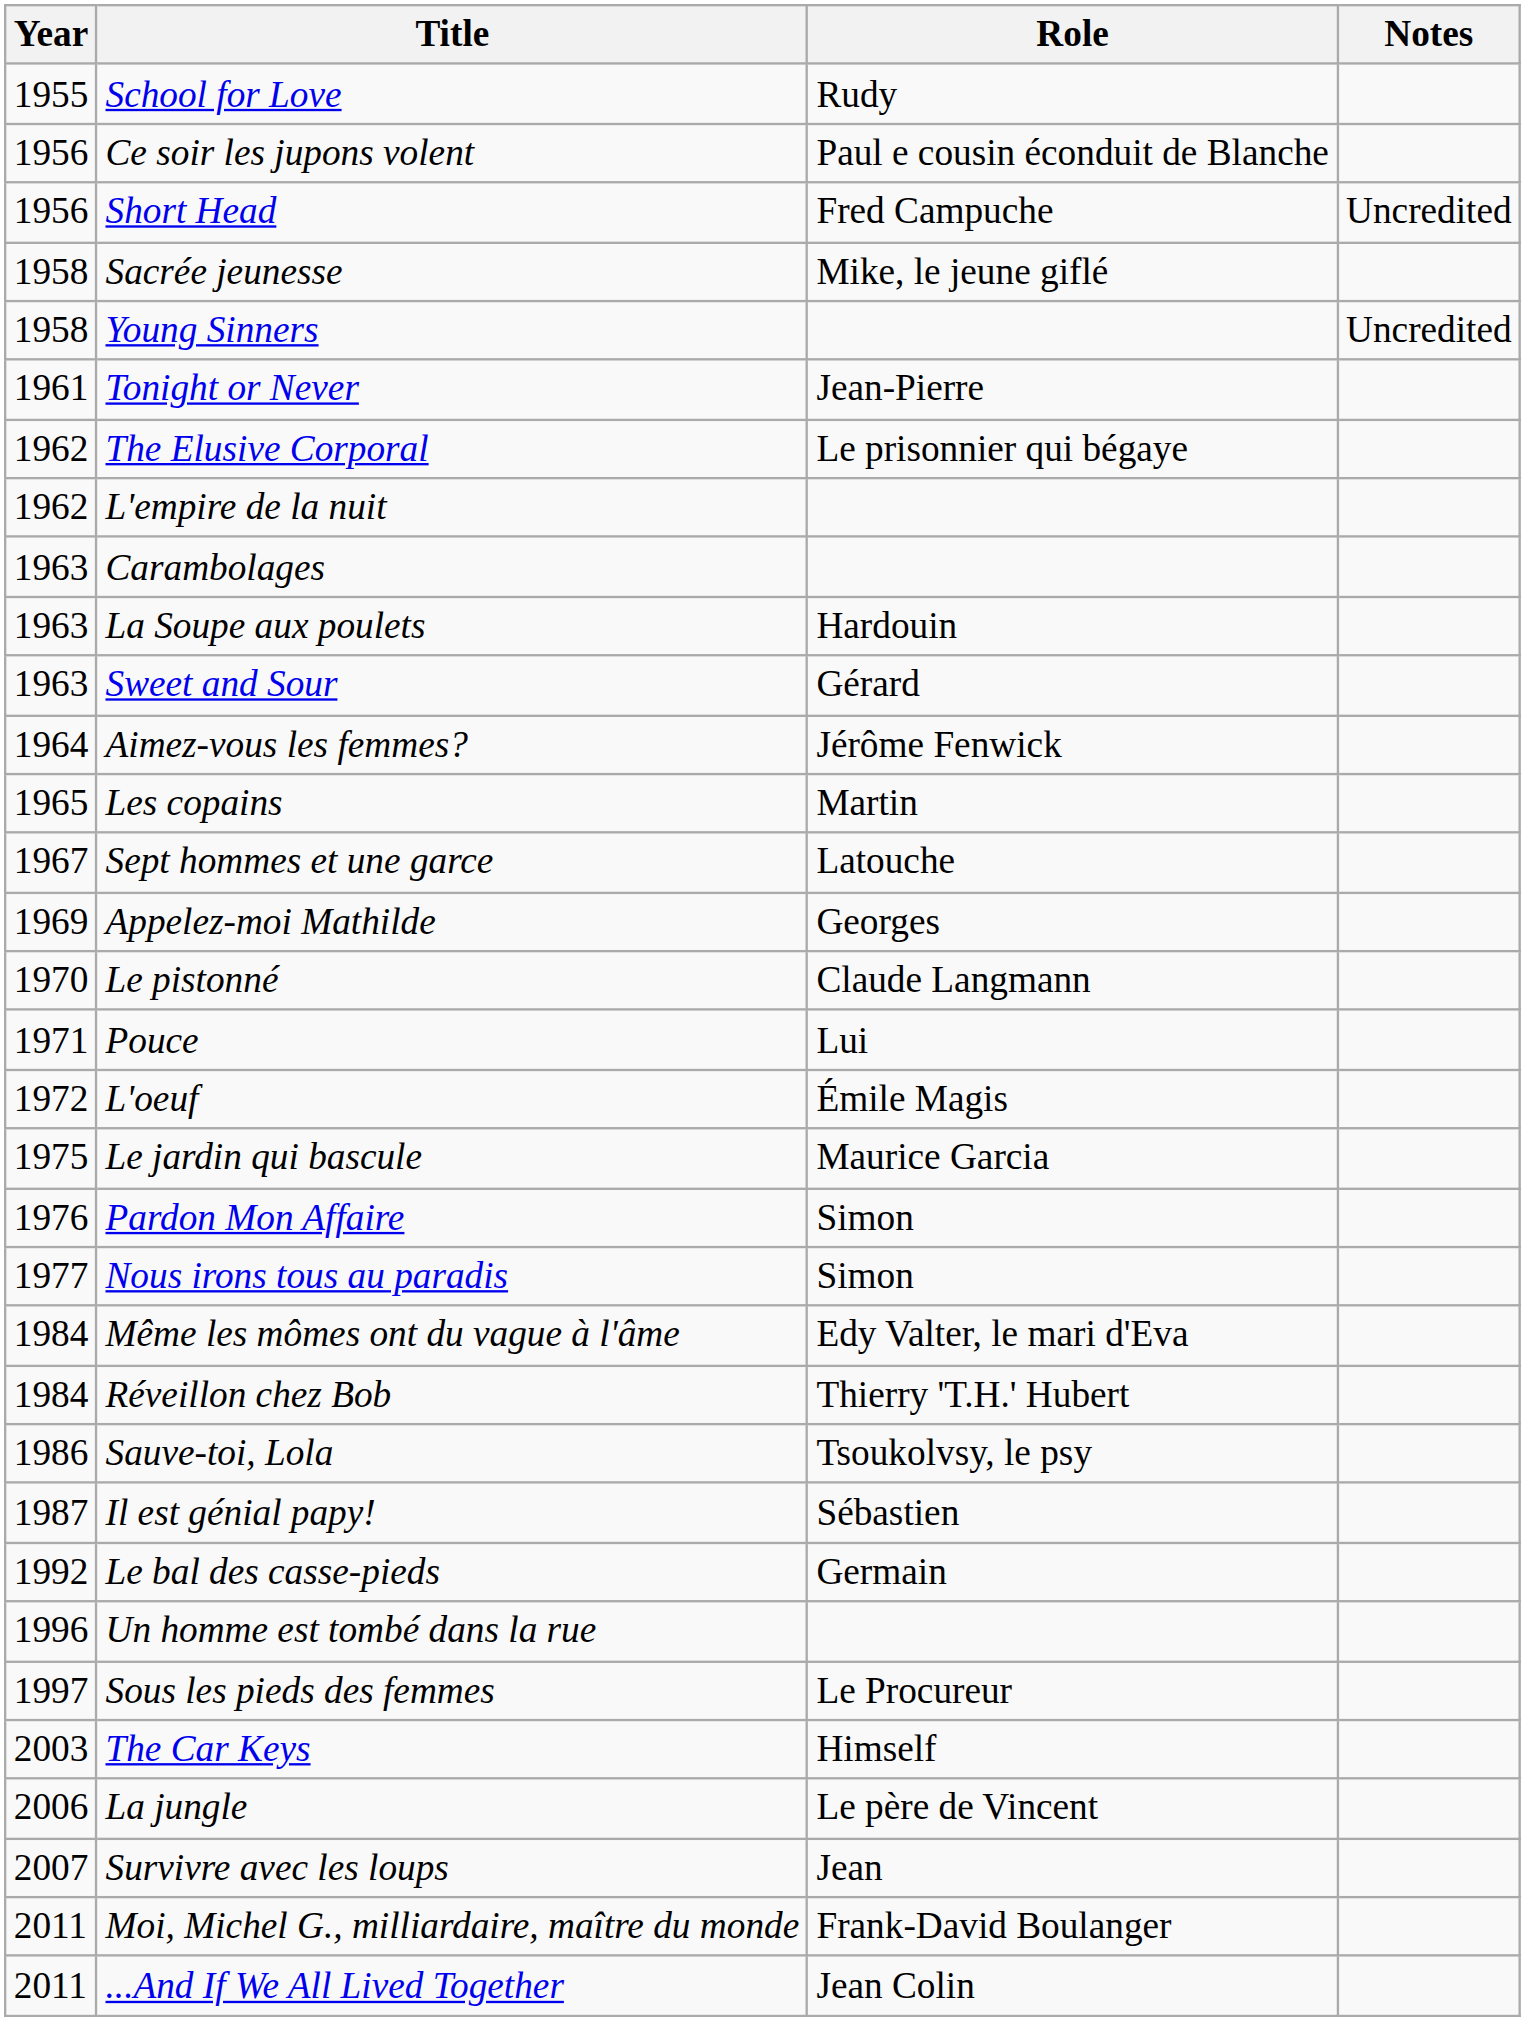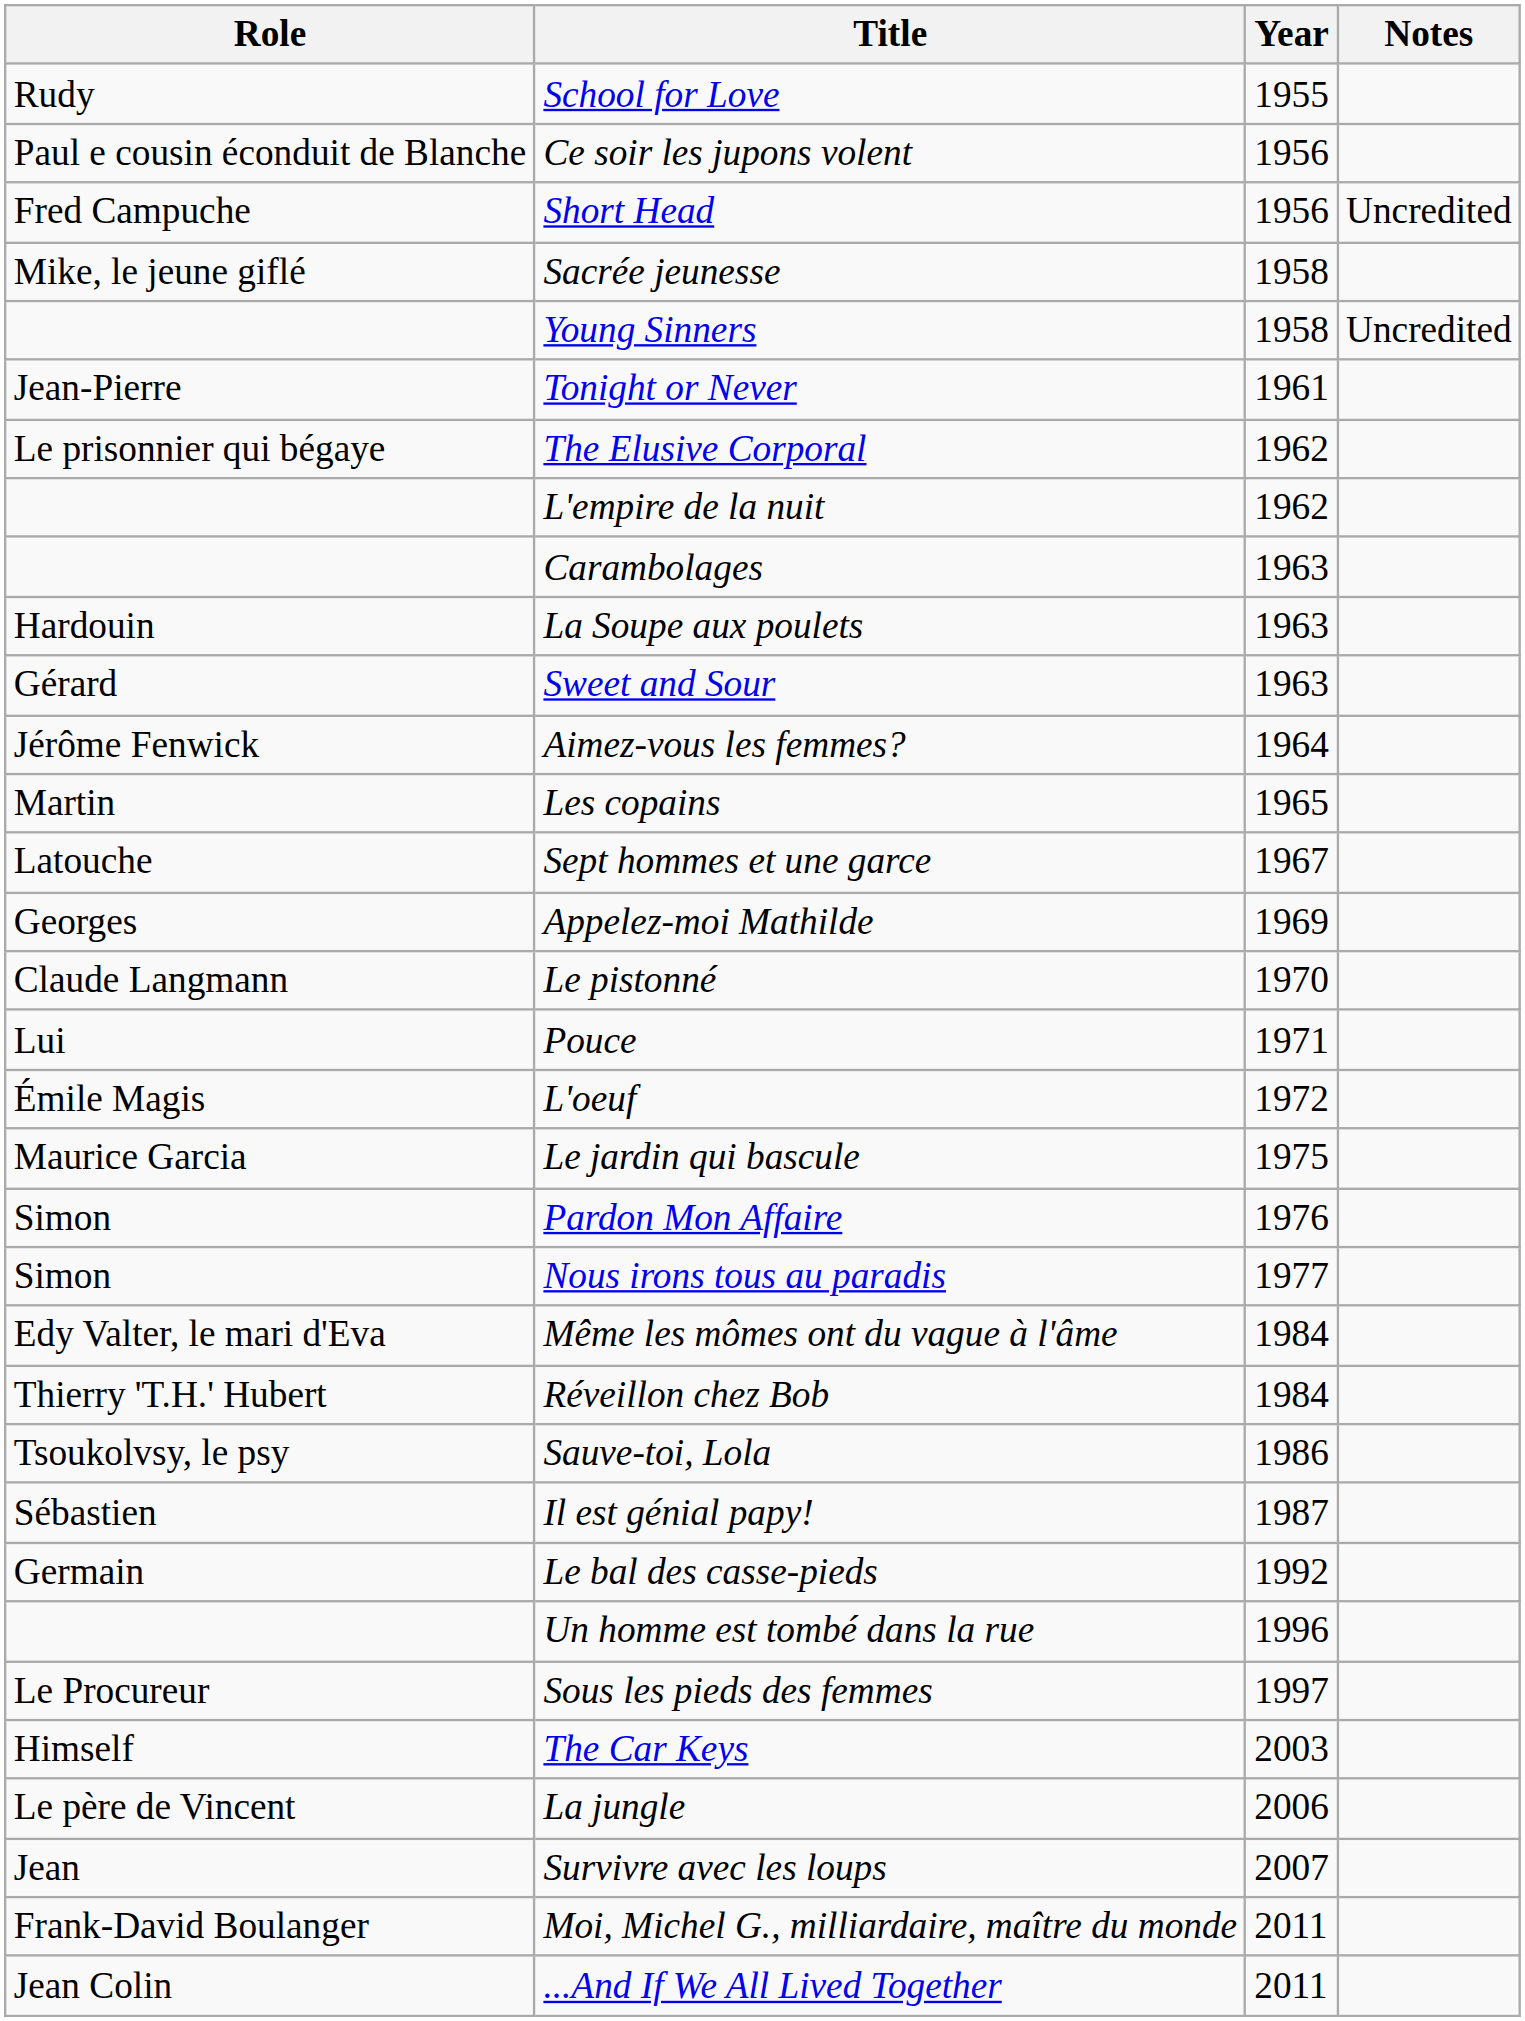columns swapped: Year <-> Role
